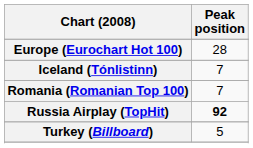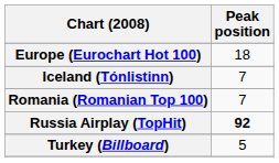Europe (Eurochart Hot 100) | Peak position: 28 -> 18
